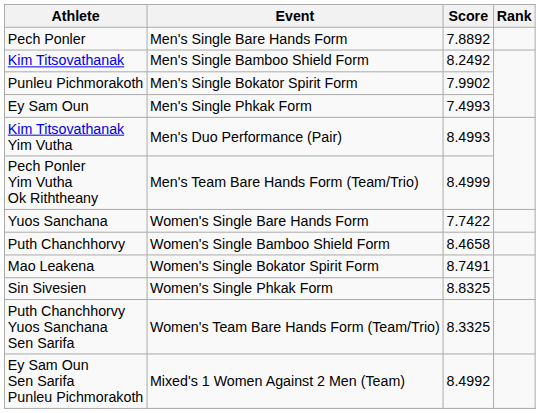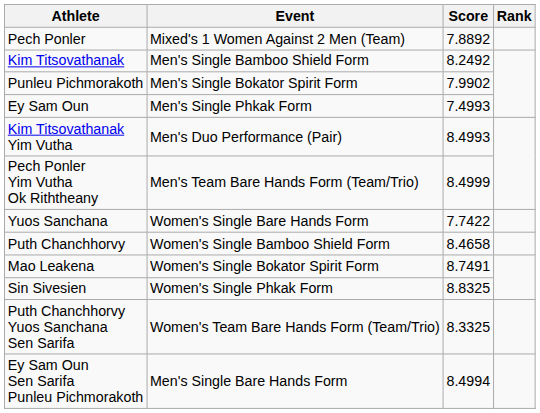Pech Ponler | Event: Men's Single Bare Hands Form -> Mixed's 1 Women Against 2 Men (Team)
Ey Sam Oun Sen Sarifa Punleu Pichmorakoth | Event: Mixed's 1 Women Against 2 Men (Team) -> Men's Single Bare Hands Form
Ey Sam Oun Sen Sarifa Punleu Pichmorakoth | Score: 8.4992 -> 8.4994
